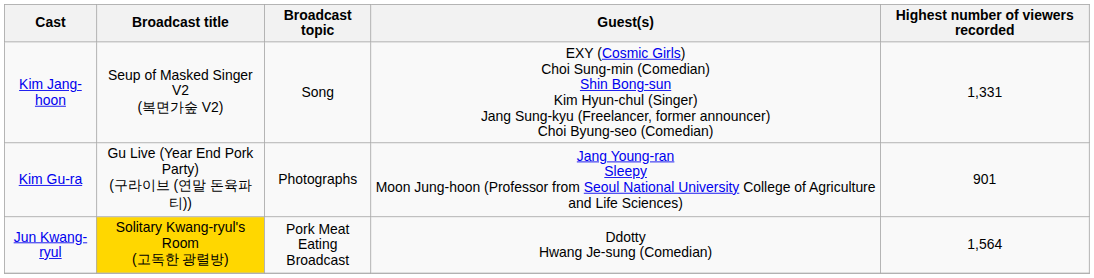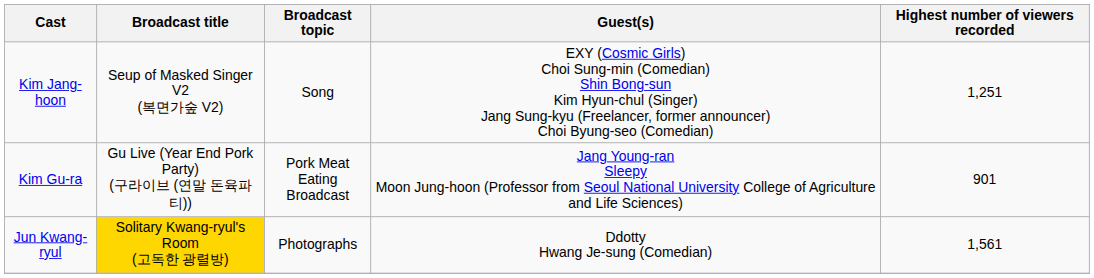Kim Jang-hoon | Highest number of viewers recorded: 1,331 -> 1,251
Kim Gu-ra | Broadcast topic: Photographs -> Pork Meat Eating Broadcast
Jun Kwang-ryul | Broadcast topic: Pork Meat Eating Broadcast -> Photographs
Jun Kwang-ryul | Highest number of viewers recorded: 1,564 -> 1,561
